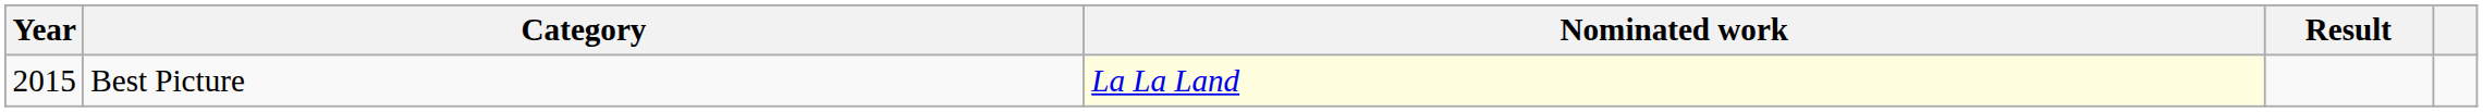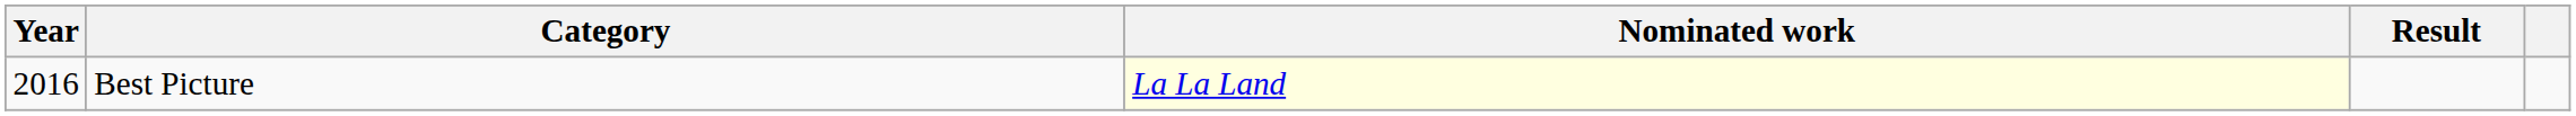Best Picture | Year: 2015 -> 2016
